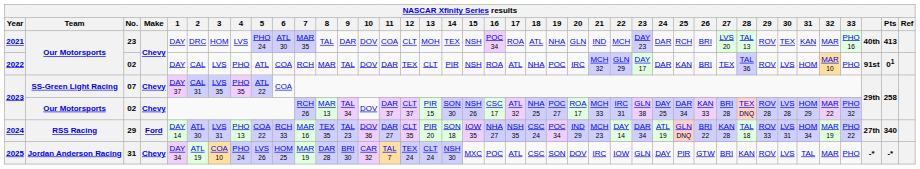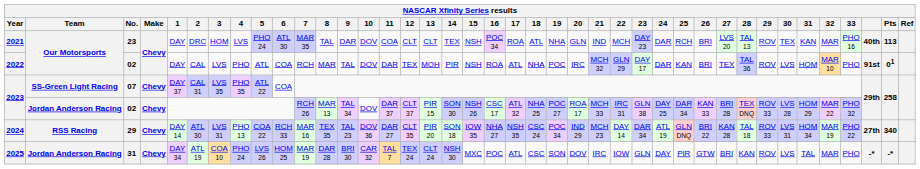2021 | 13: MOH -> CLT
2021 | Pts: 413 -> 113
2022 | 13: CLT -> MOH
2023 / 02 | Team: Our Motorsports -> Jordan Anderson Racing
2023 / 02 | 29: ROV 28 -> ROV 33
2024 | Make: Ford -> Chevy
